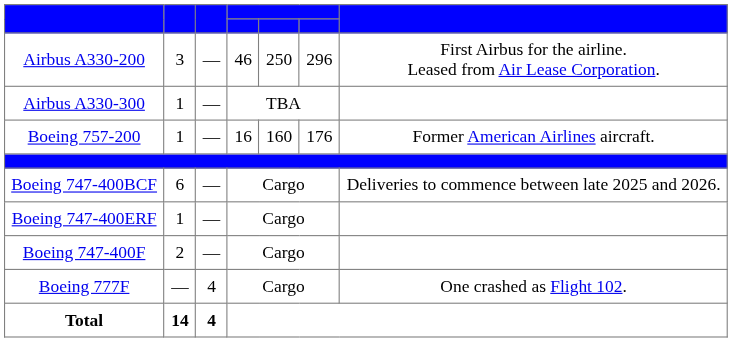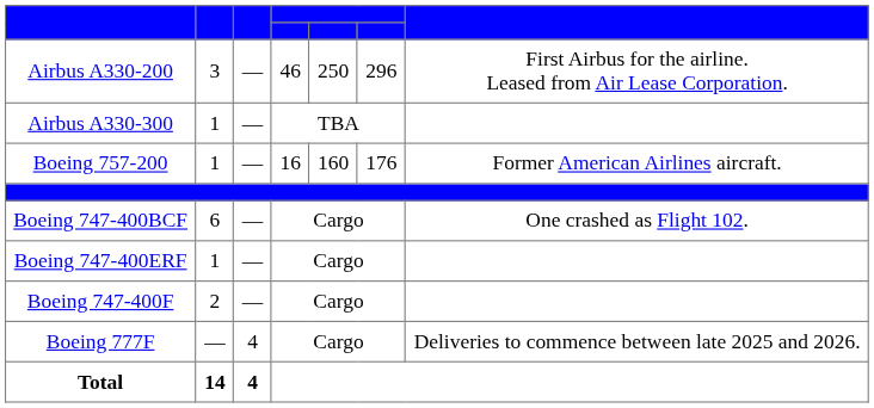Boeing 747-400BCF | column 7: Deliveries to commence between late 2025 and 2026. -> One crashed as Flight 102.
Boeing 777F | column 7: One crashed as Flight 102. -> Deliveries to commence between late 2025 and 2026.
